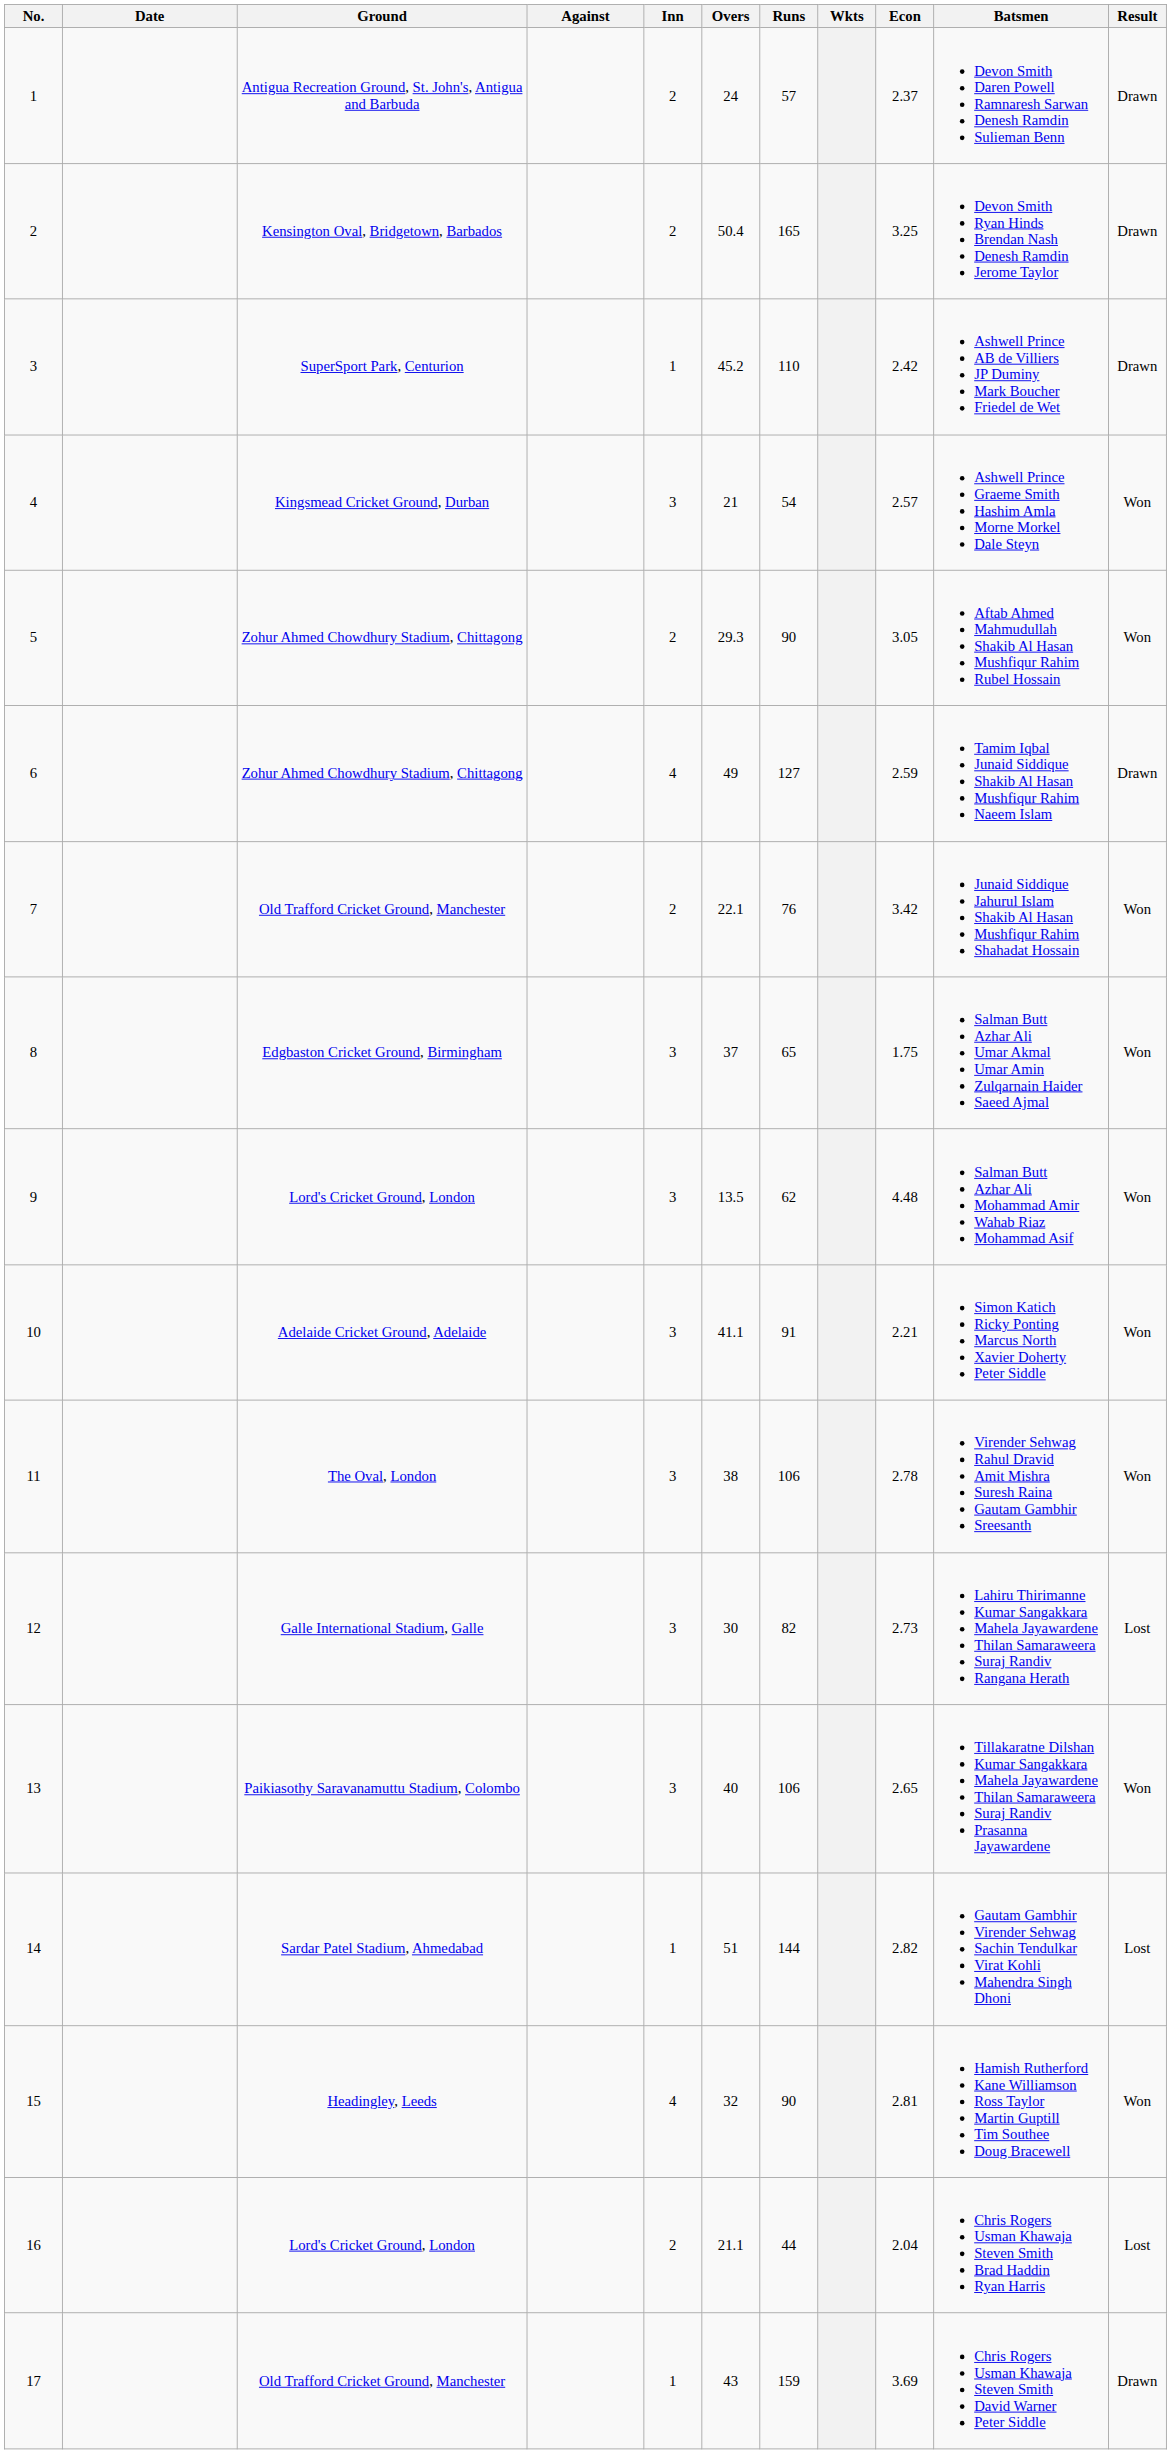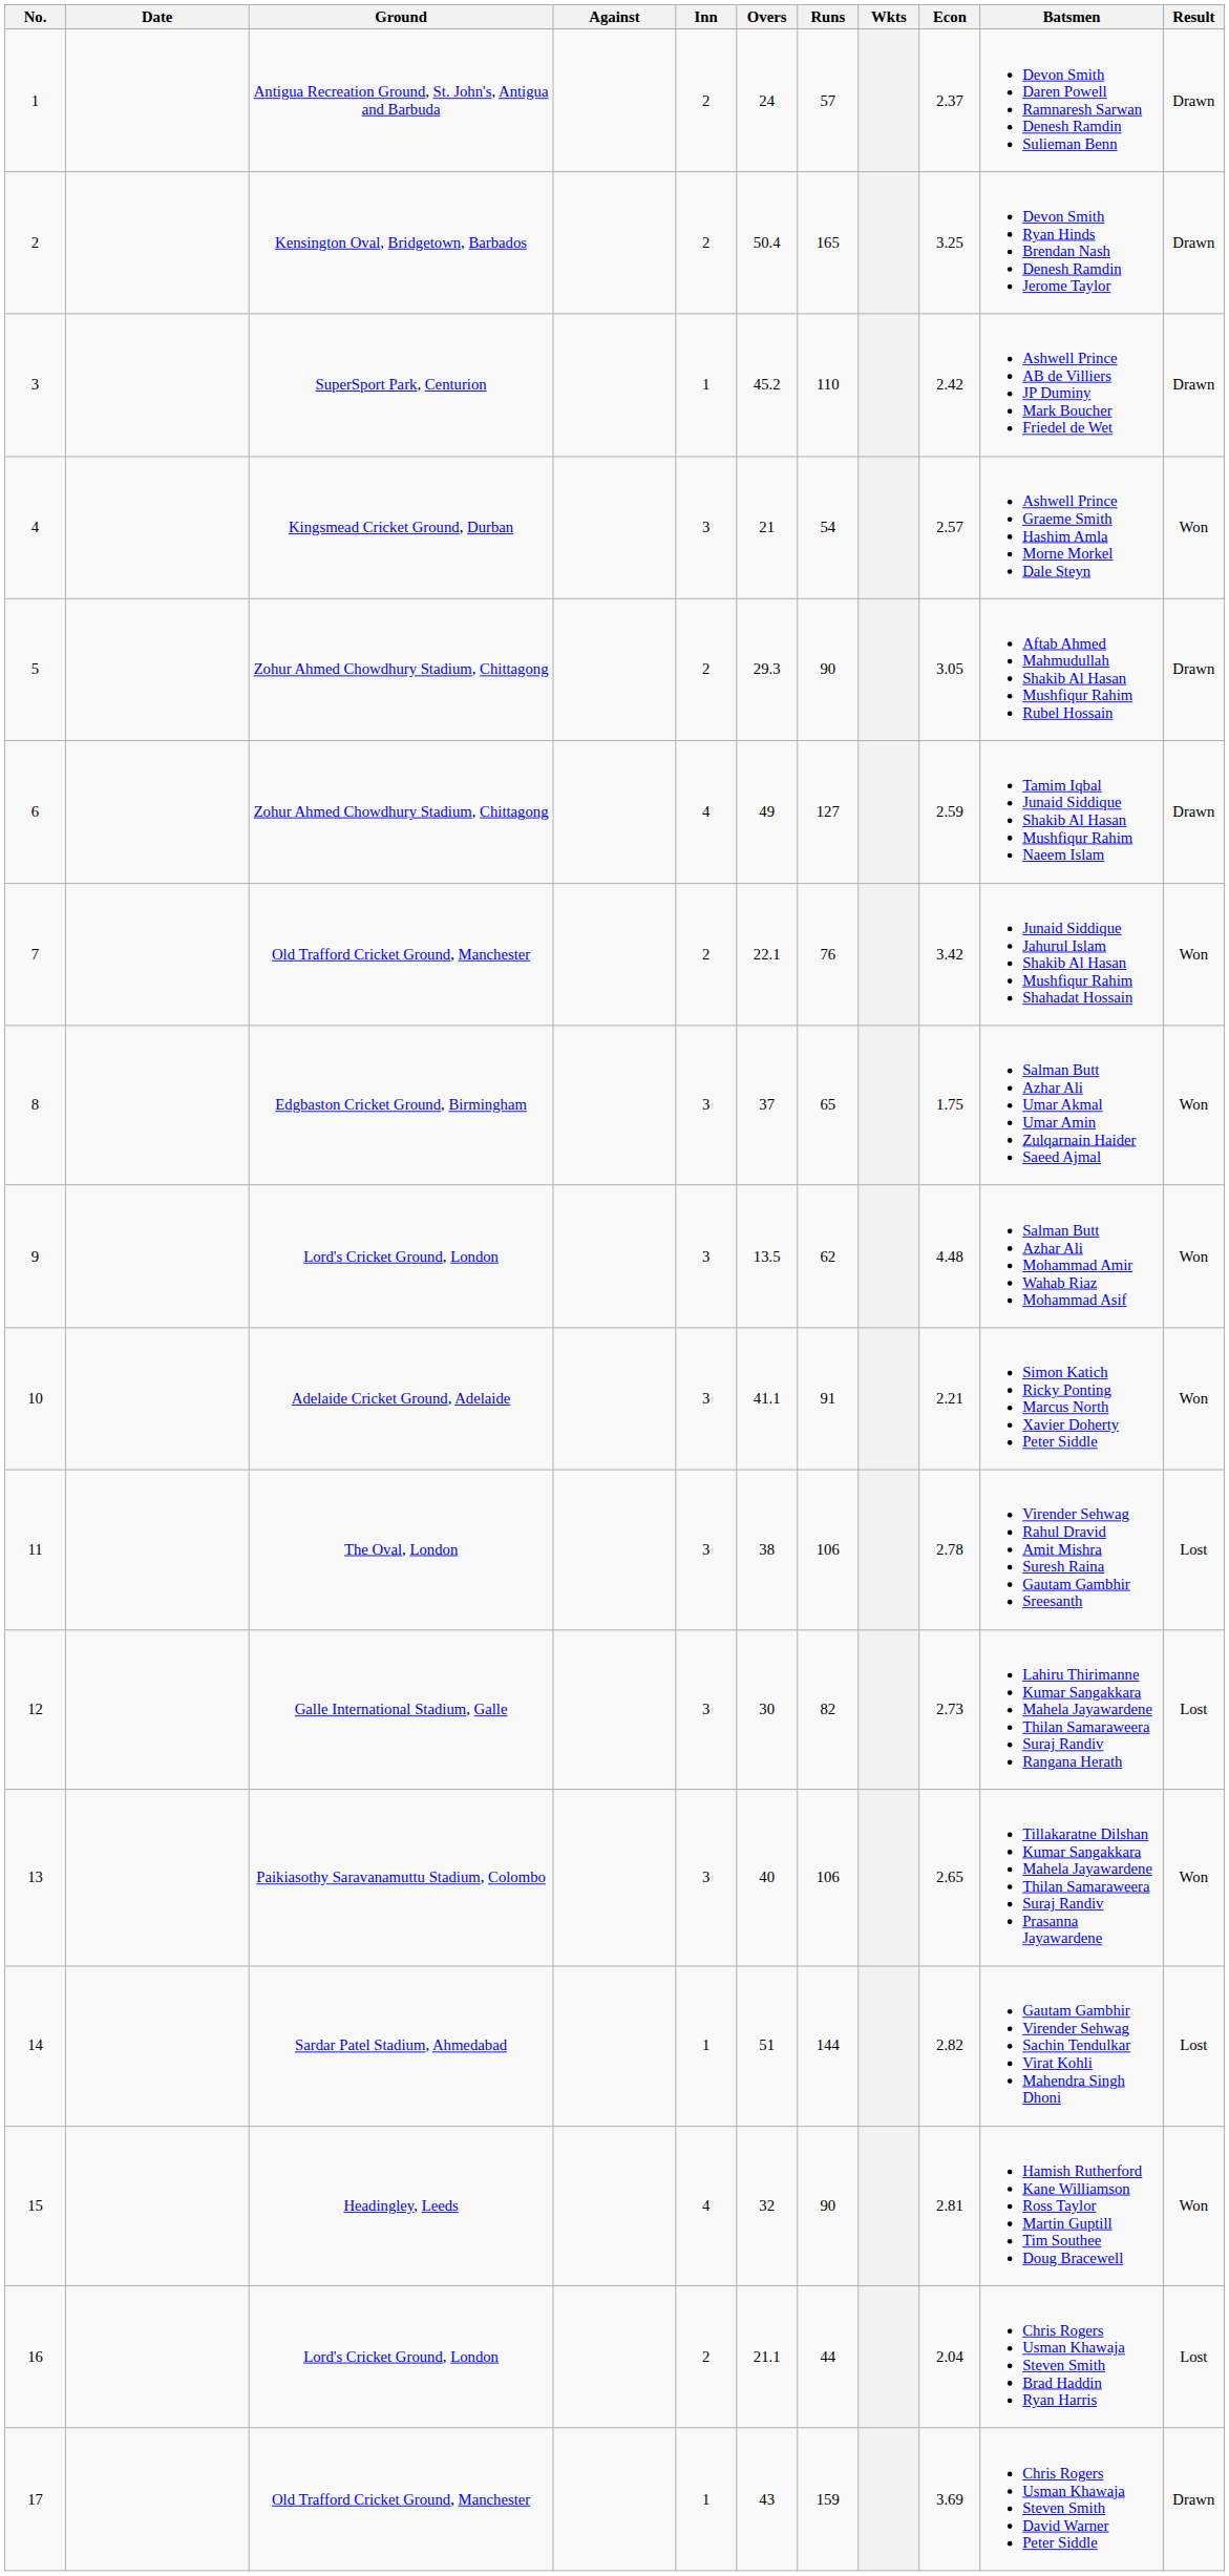5 | Result: Won -> Drawn
11 | Result: Won -> Lost
